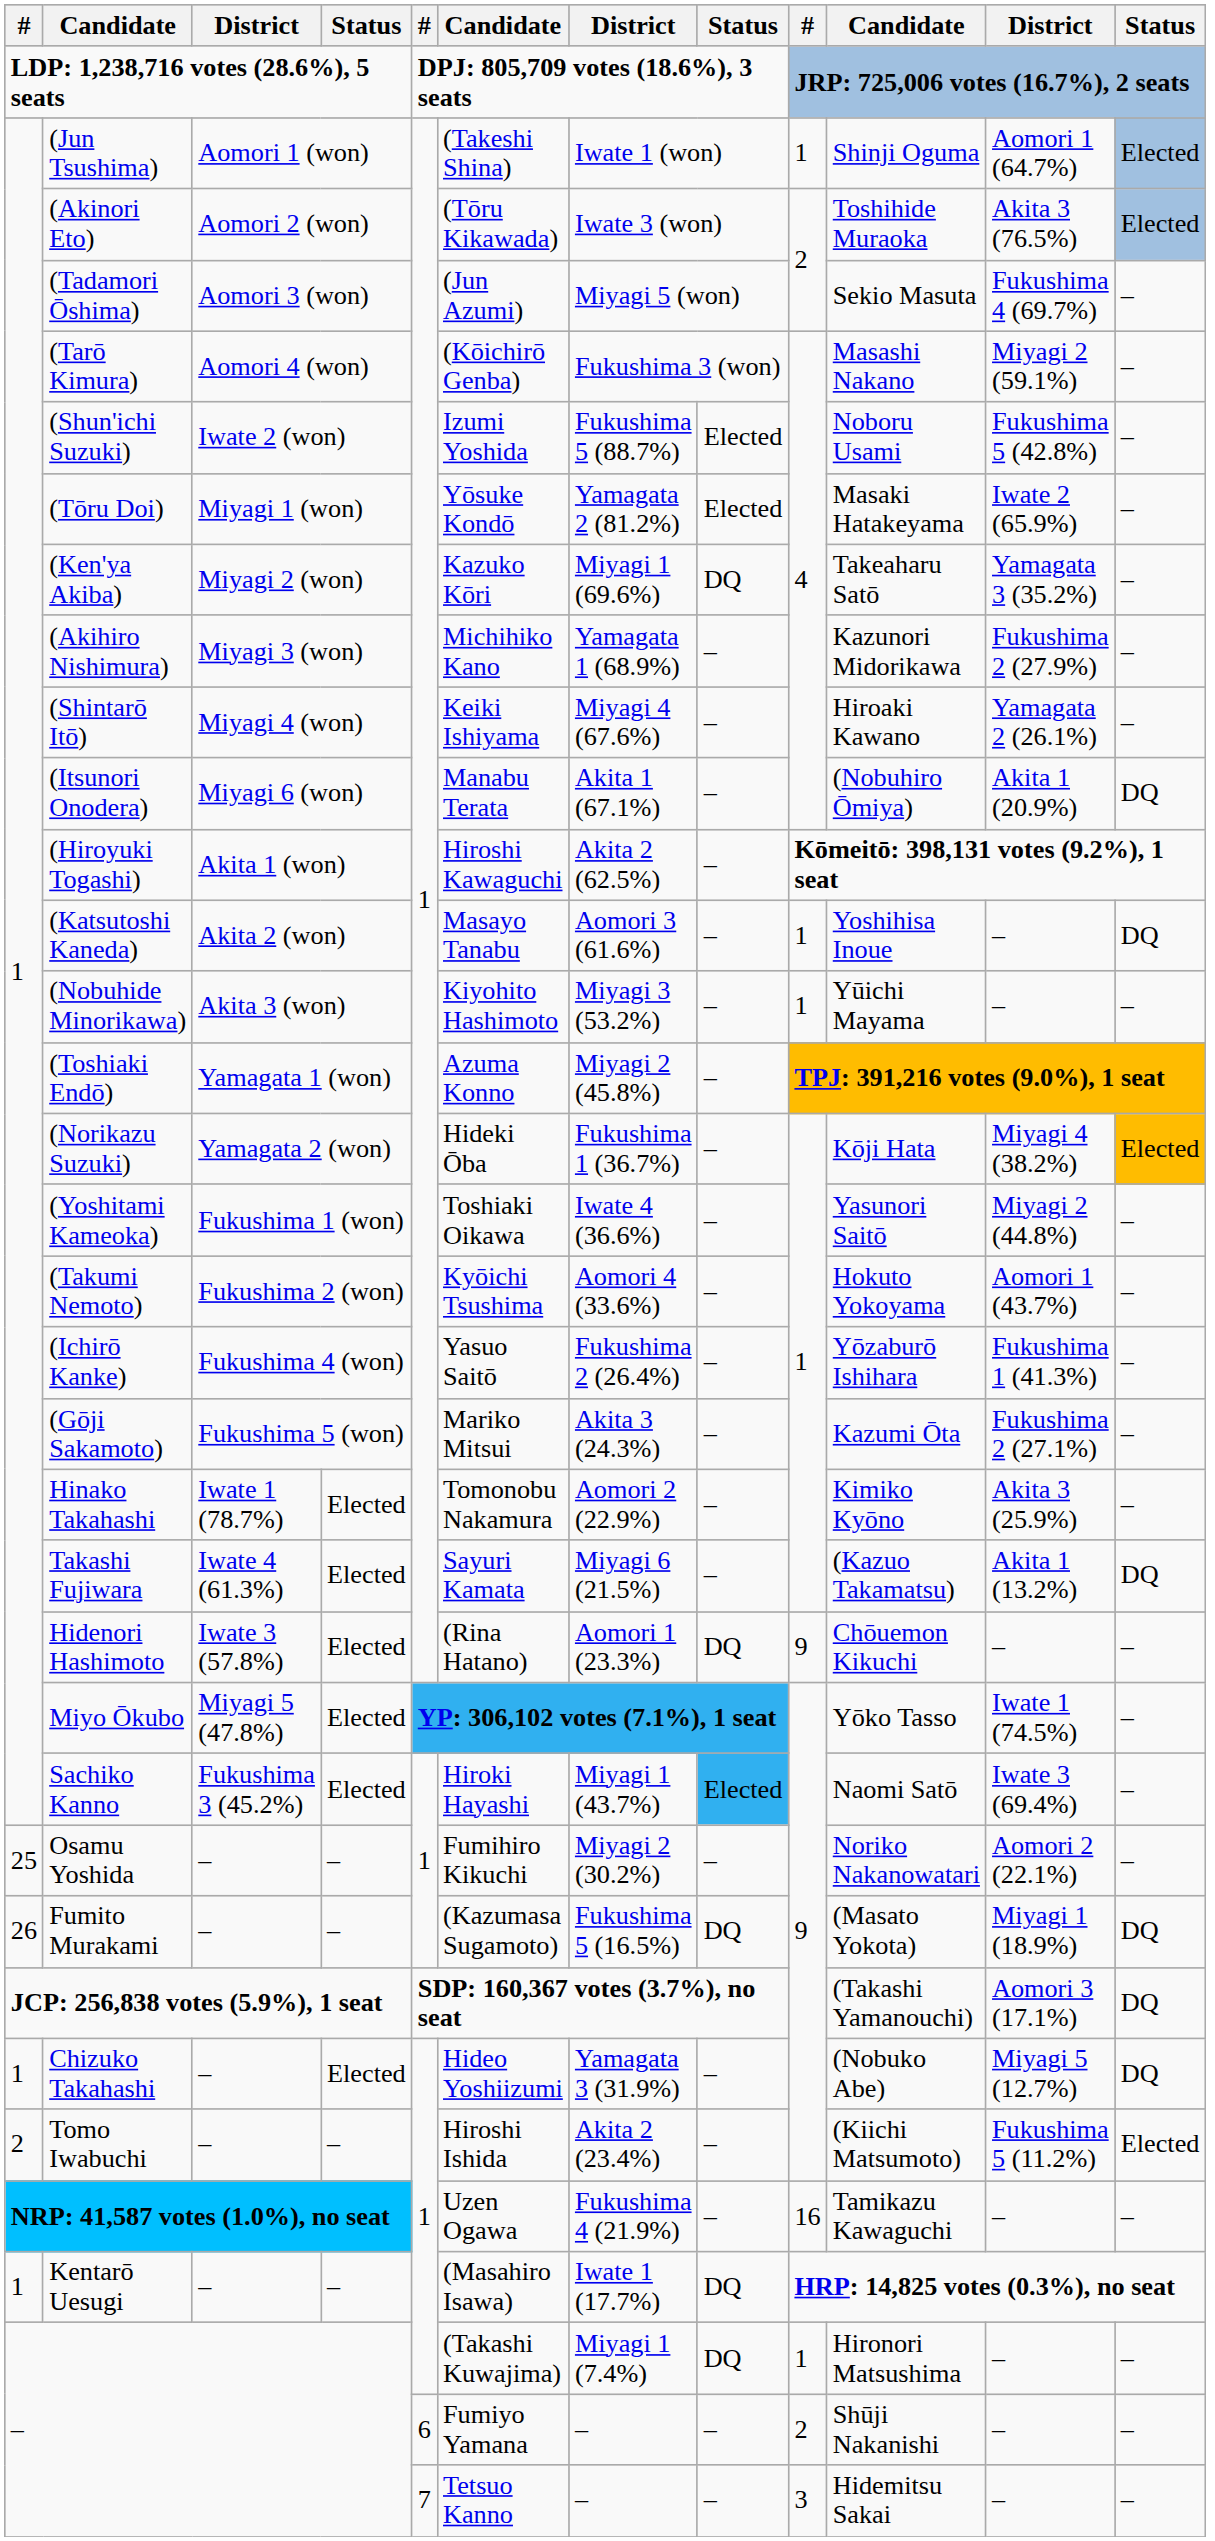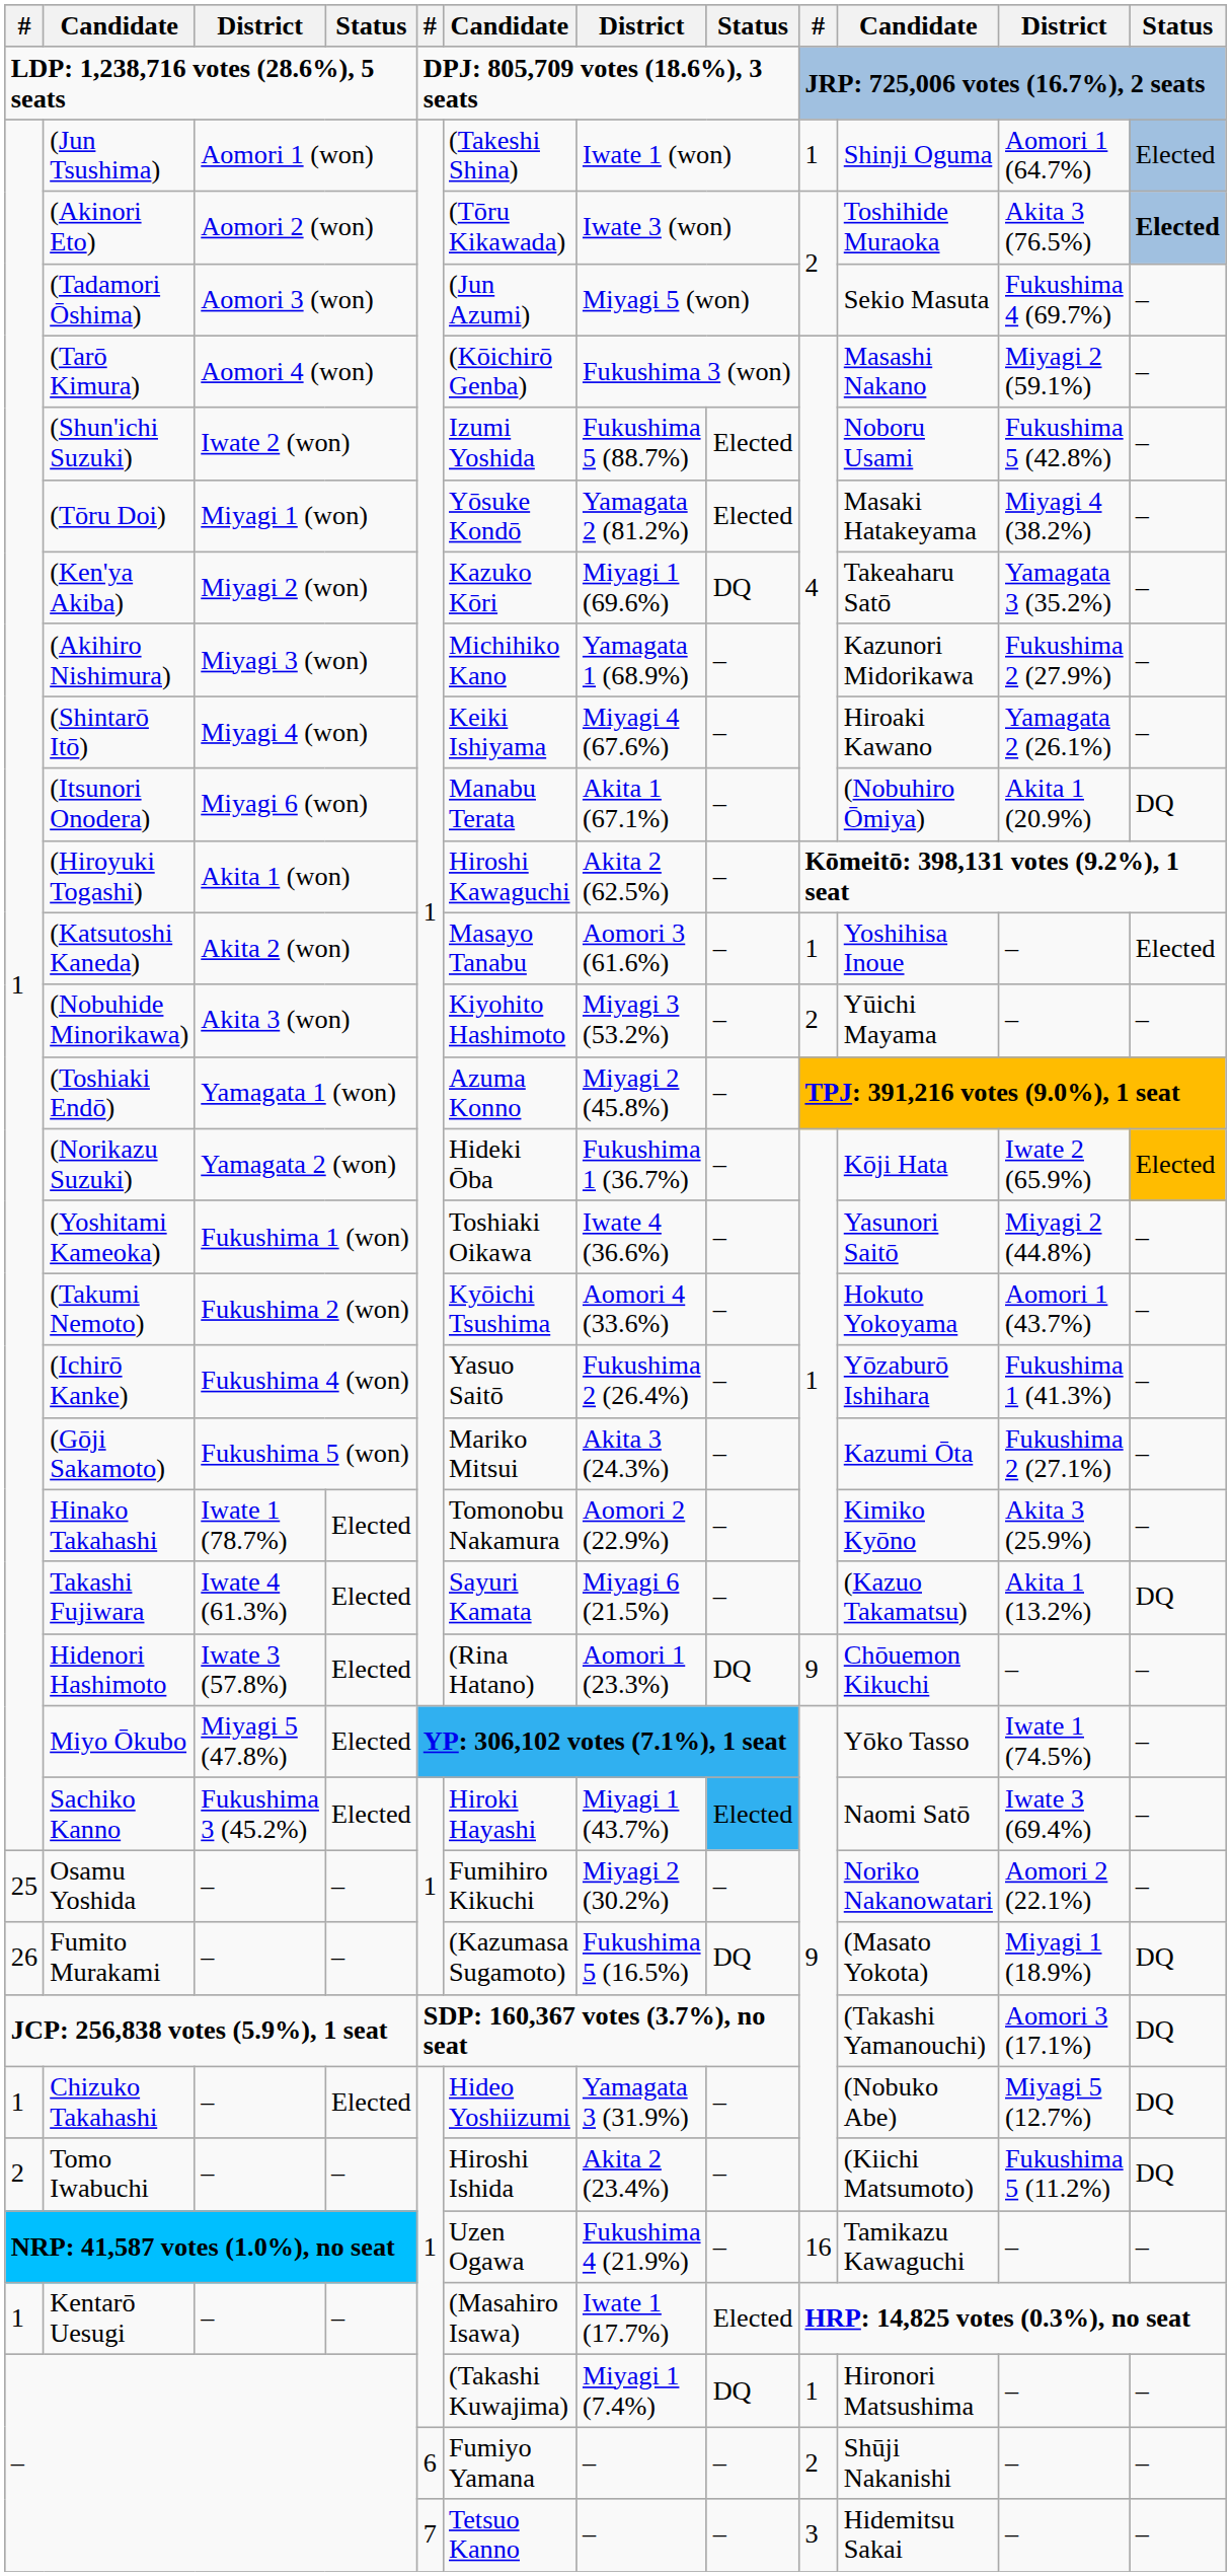(Akinori Eto) | column 12: normal -> bold
(Tōru Doi) | column 11: Iwate 2 (65.9%) -> Miyagi 4 (38.2%)
(Katsutoshi Kaneda) | column 12: DQ -> Elected
(Nobuhide Minorikawa) | column 9: 1 -> 2
(Norikazu Suzuki) | column 11: Miyagi 4 (38.2%) -> Iwate 2 (65.9%)
Tomo Iwabuchi | column 12: Elected -> DQ
Kentarō Uesugi | column 8: DQ -> Elected
